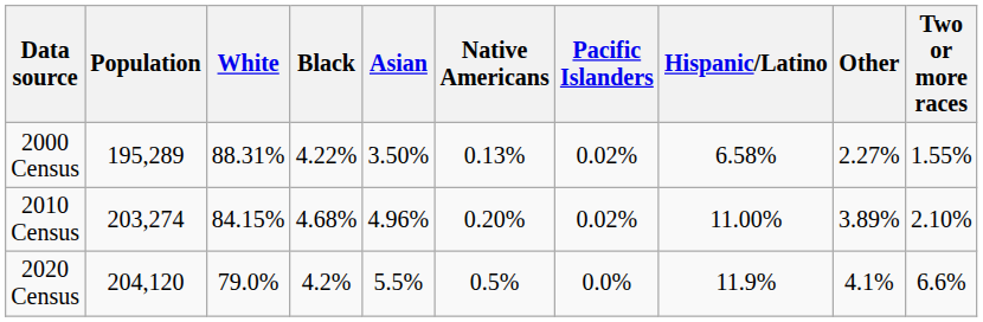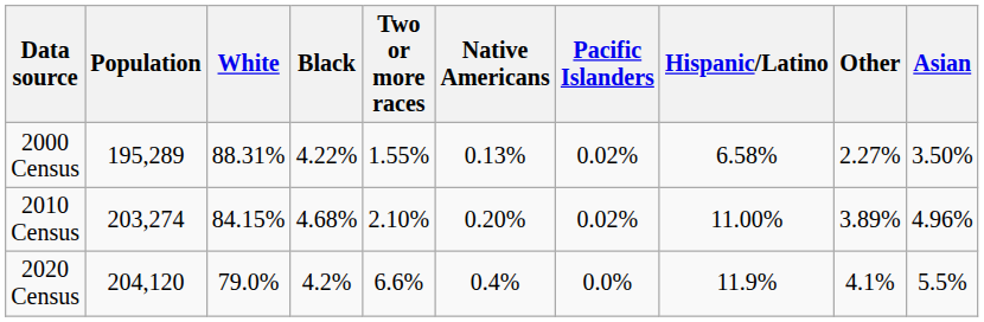columns swapped: Asian <-> Two or more races
2020 Census | Native Americans: 0.5% -> 0.4%
